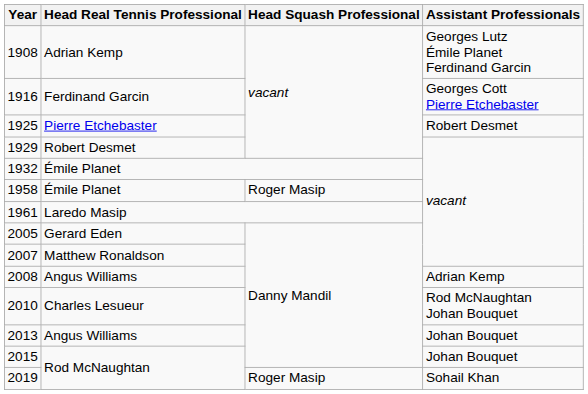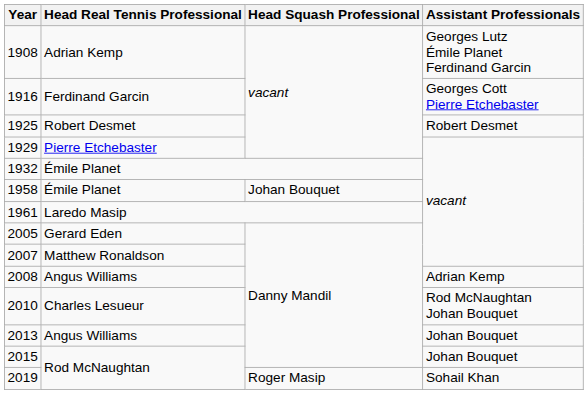1925 | Head Real Tennis Professional: Pierre Etchebaster -> Robert Desmet
1929 | Head Real Tennis Professional: Robert Desmet -> Pierre Etchebaster
1958 | Head Squash Professional: Roger Masip -> Johan Bouquet
